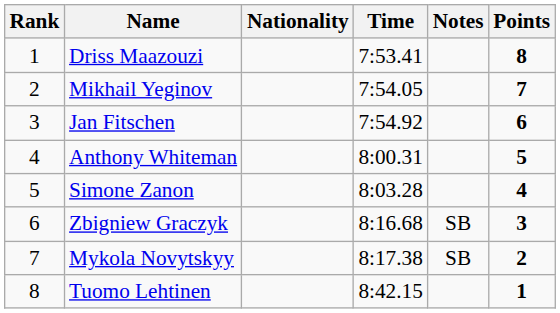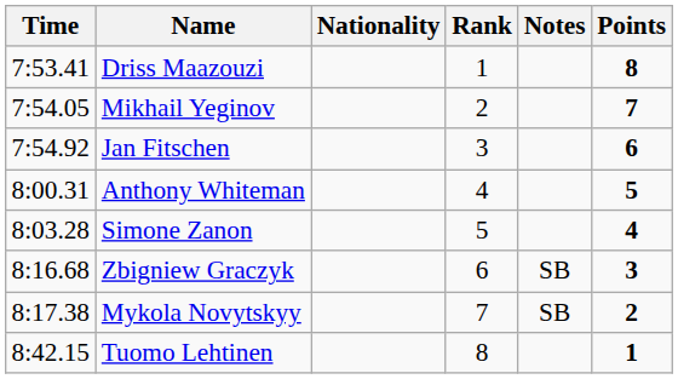columns swapped: Rank <-> Time
